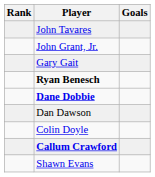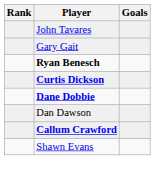- row: John Grant, Jr.
+ row: Curtis Dickson
- row: Colin Doyle
